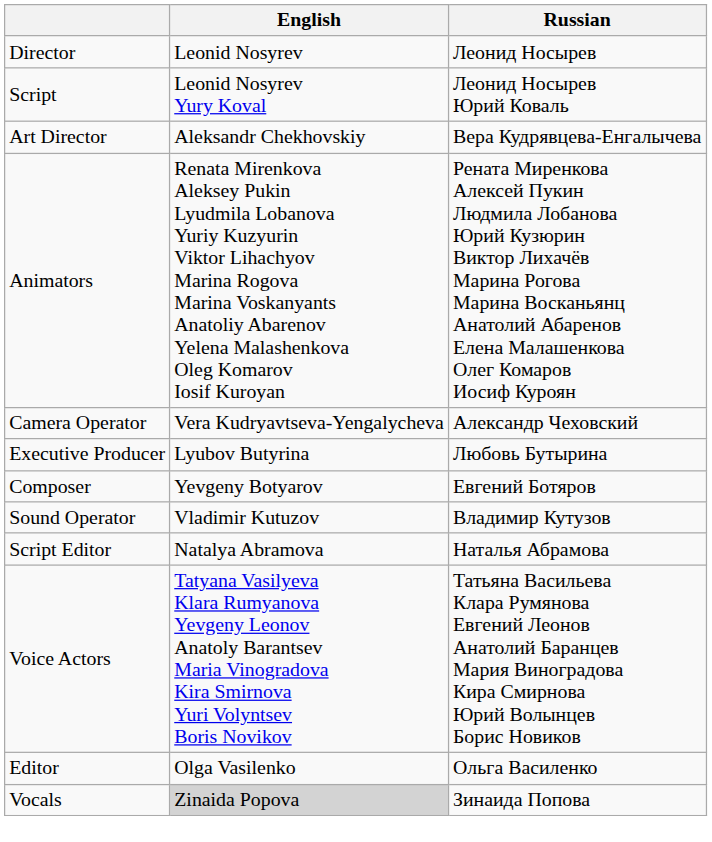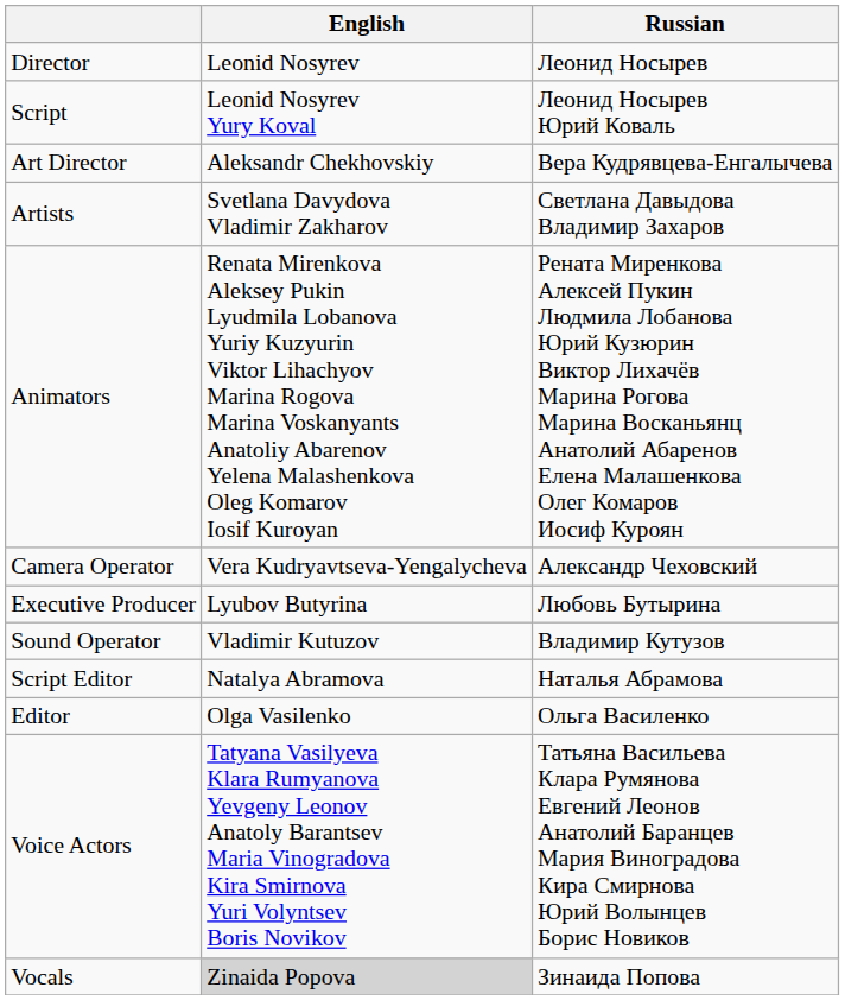+ row: Artists | Svetlana Davydova Vladimir Zakharov | Светлана Давыдова Владимир Захаров
- row: Composer | Yevgeny Botyarov | Евгений Ботяров
rows swapped: Voice Actors <-> Editor
